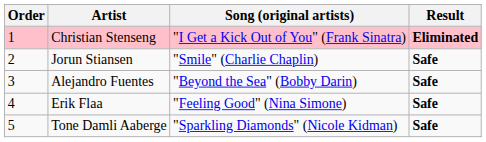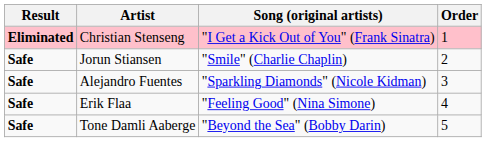columns swapped: Order <-> Result
Alejandro Fuentes | Song (original artists): "Beyond the Sea" (Bobby Darin) -> "Sparkling Diamonds" (Nicole Kidman)
Tone Damli Aaberge | Song (original artists): "Sparkling Diamonds" (Nicole Kidman) -> "Beyond the Sea" (Bobby Darin)
